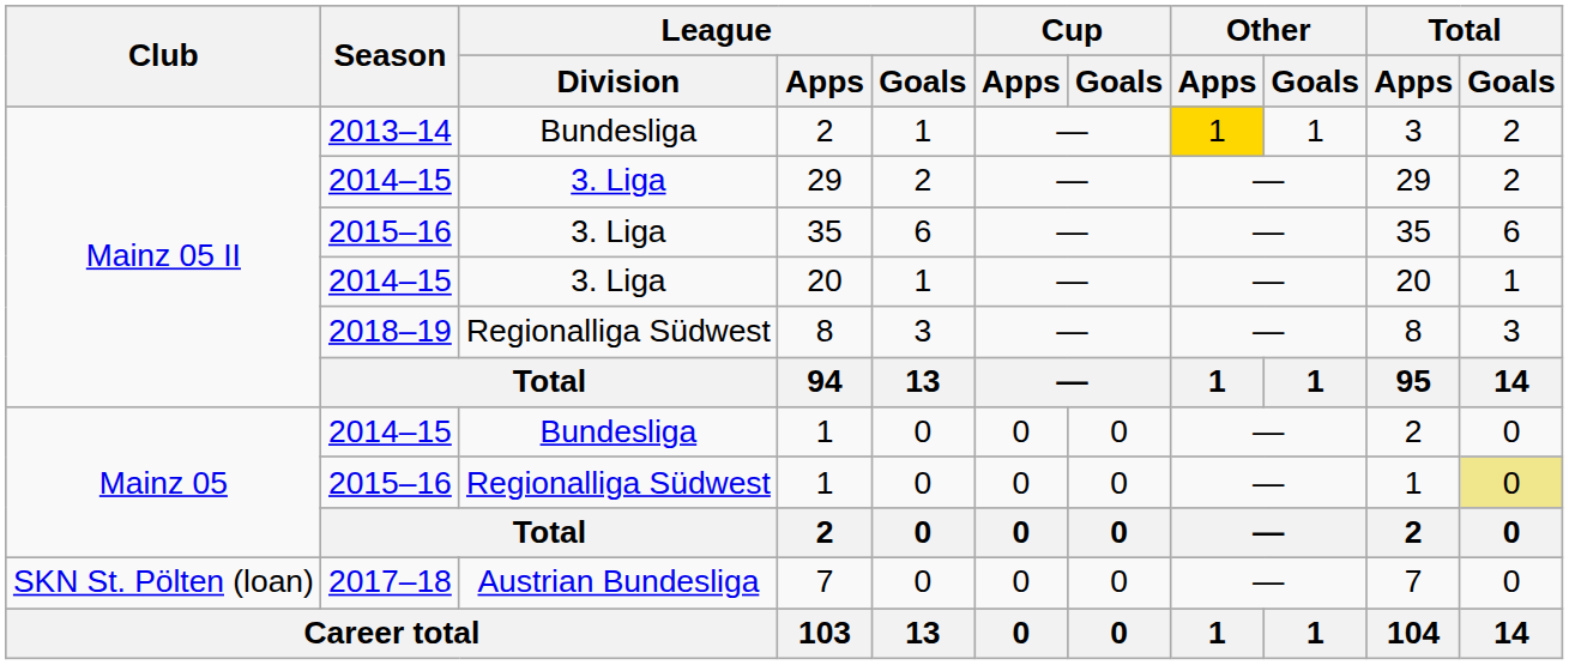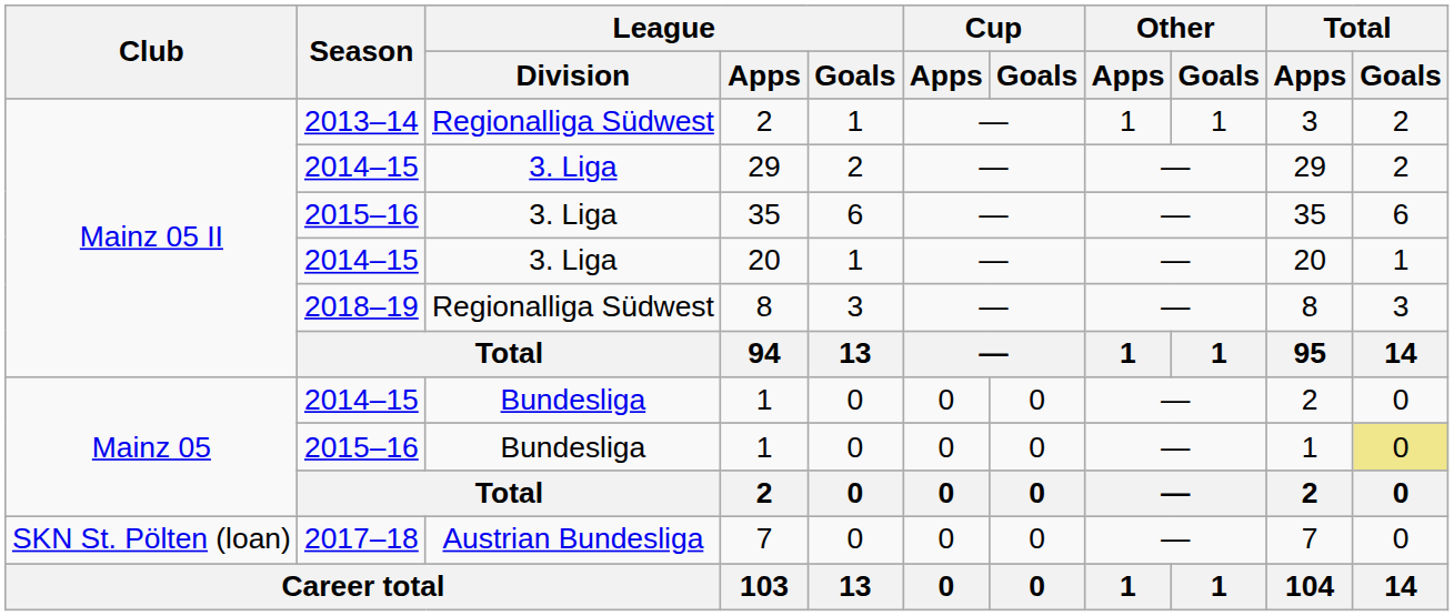2013–14 / 2 | League / Division: Bundesliga -> Regionalliga Südwest
2013–14 / 2 | Other / Apps: gold background -> no background
2015–16 / 1 | League / Division: Regionalliga Südwest -> Bundesliga
